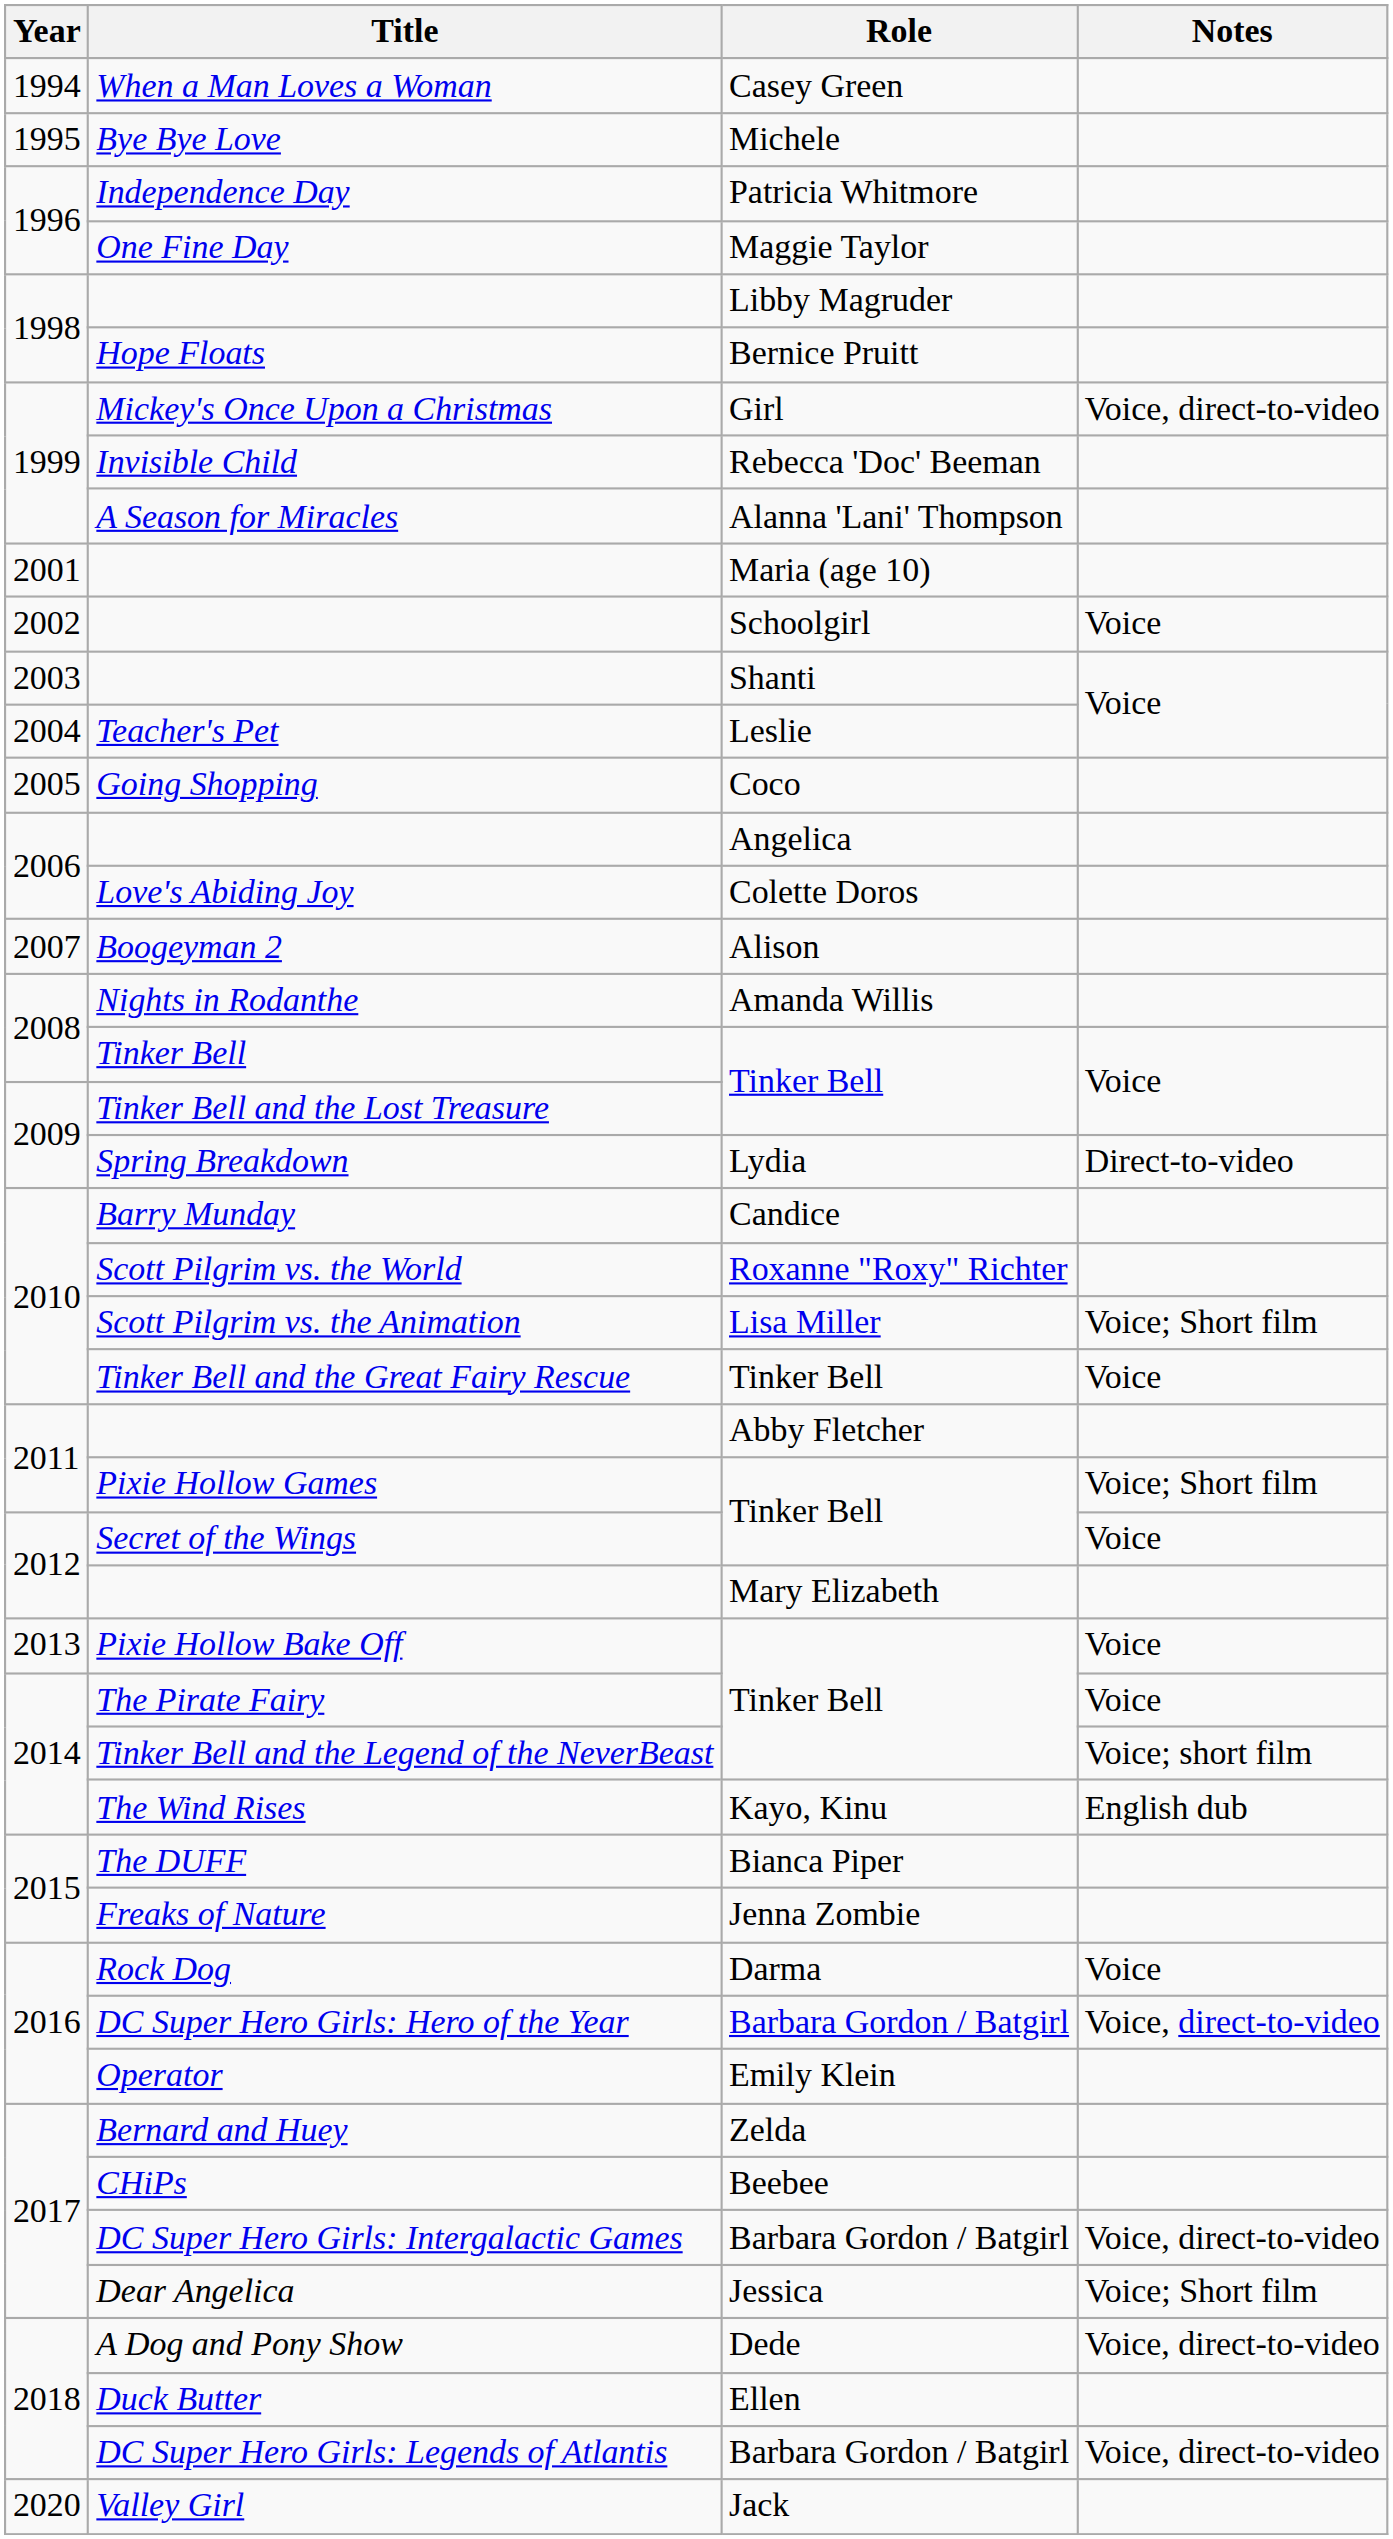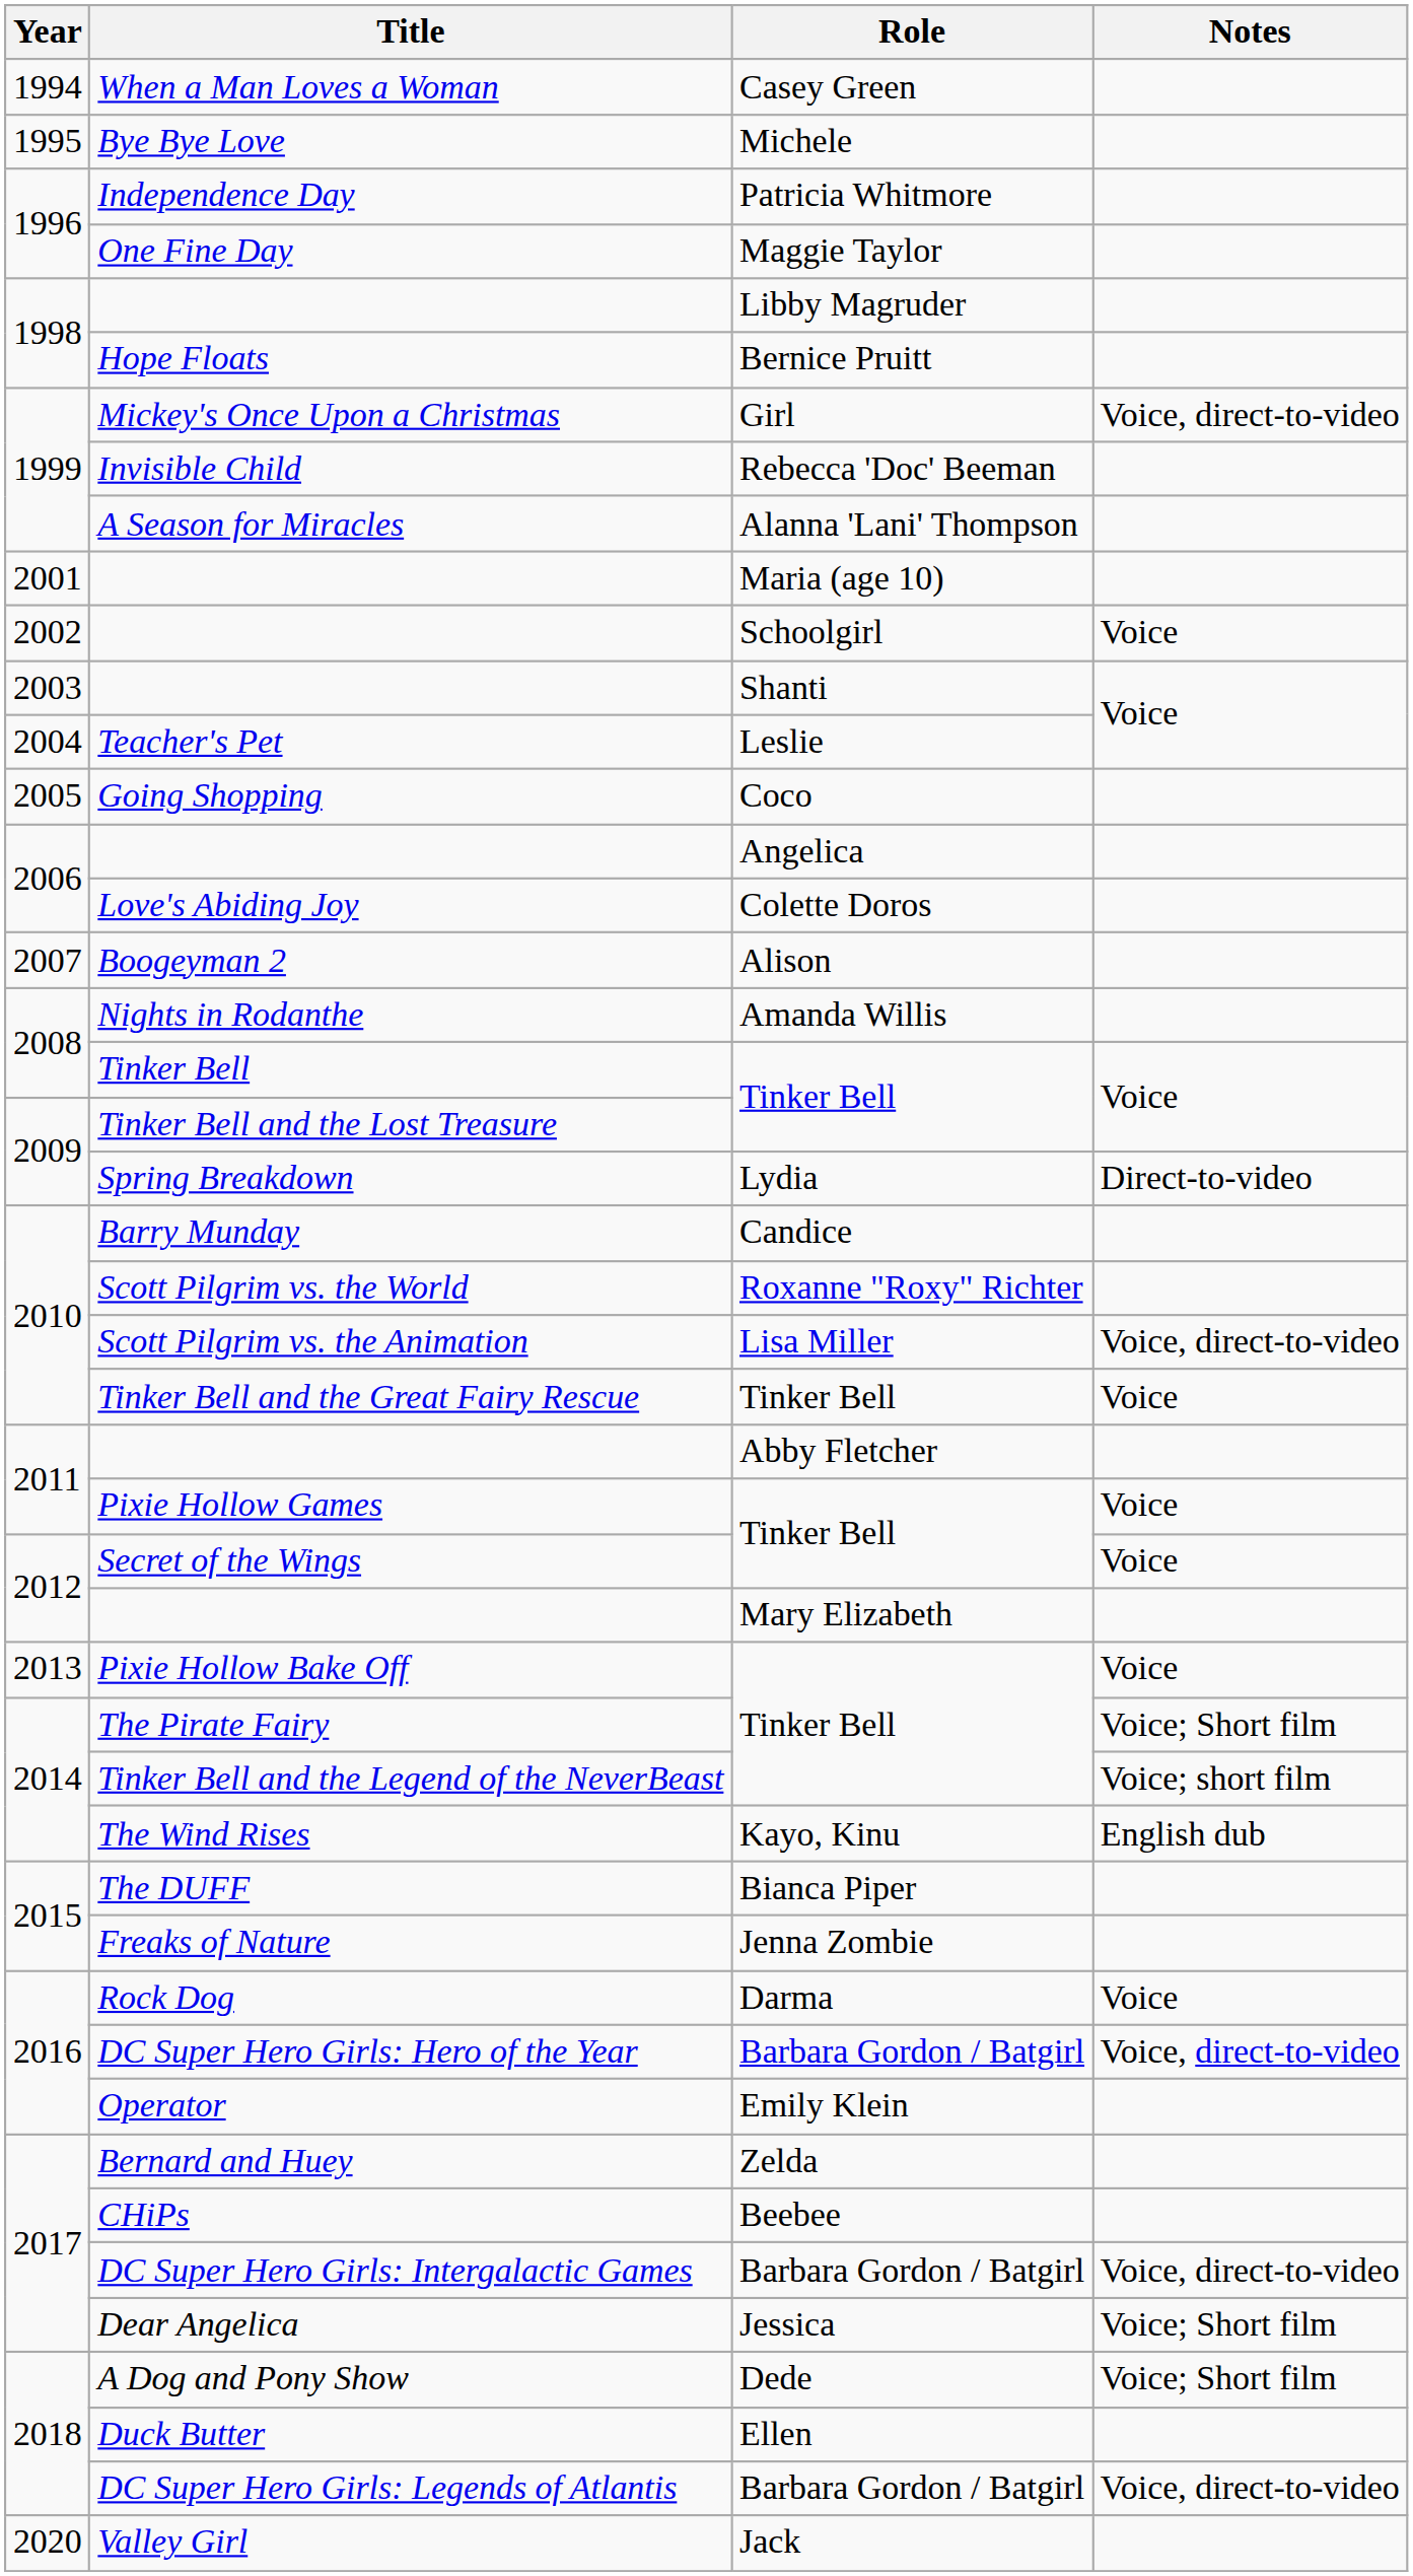Scott Pilgrim vs. the Animation | Notes: Voice; Short film -> Voice, direct-to-video
Pixie Hollow Games | Notes: Voice; Short film -> Voice
The Pirate Fairy | Notes: Voice -> Voice; Short film
A Dog and Pony Show | Notes: Voice, direct-to-video -> Voice; Short film
